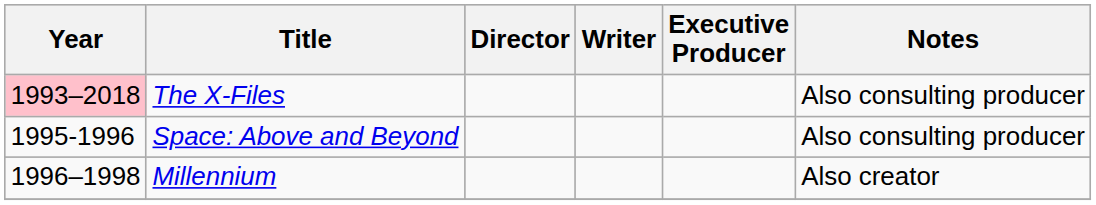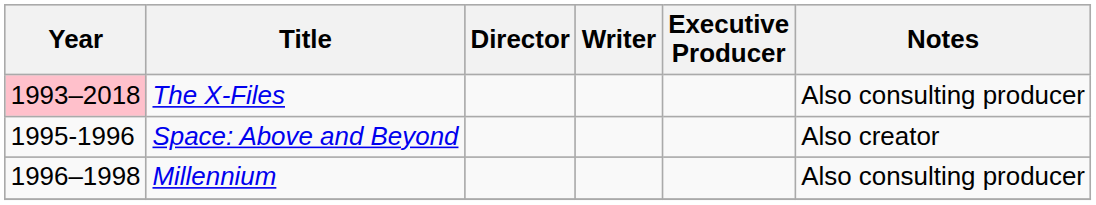Space: Above and Beyond | Notes: Also consulting producer -> Also creator
Millennium | Notes: Also creator -> Also consulting producer
